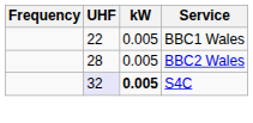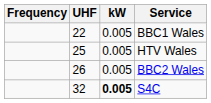+ row: 25 | 0.005 | HTV Wales
BBC2 Wales | UHF: 28 -> 26
S4C | UHF: lavender background -> no background
